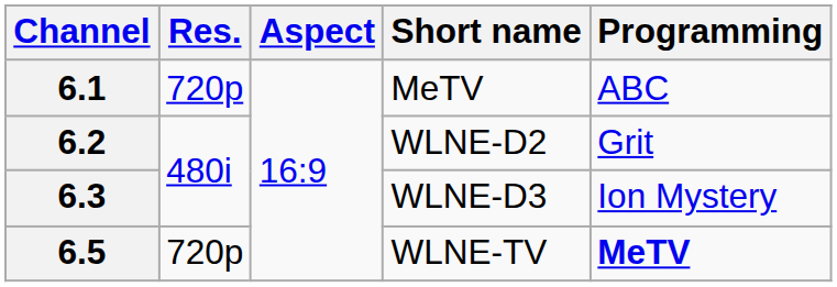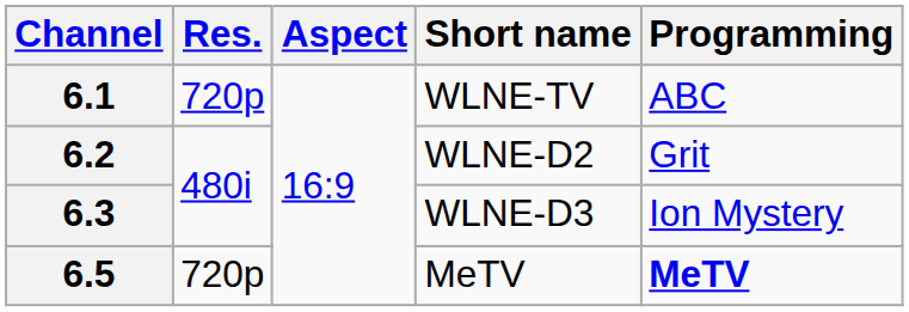6.1 | Short name: MeTV -> WLNE-TV
6.5 | Short name: WLNE-TV -> MeTV
